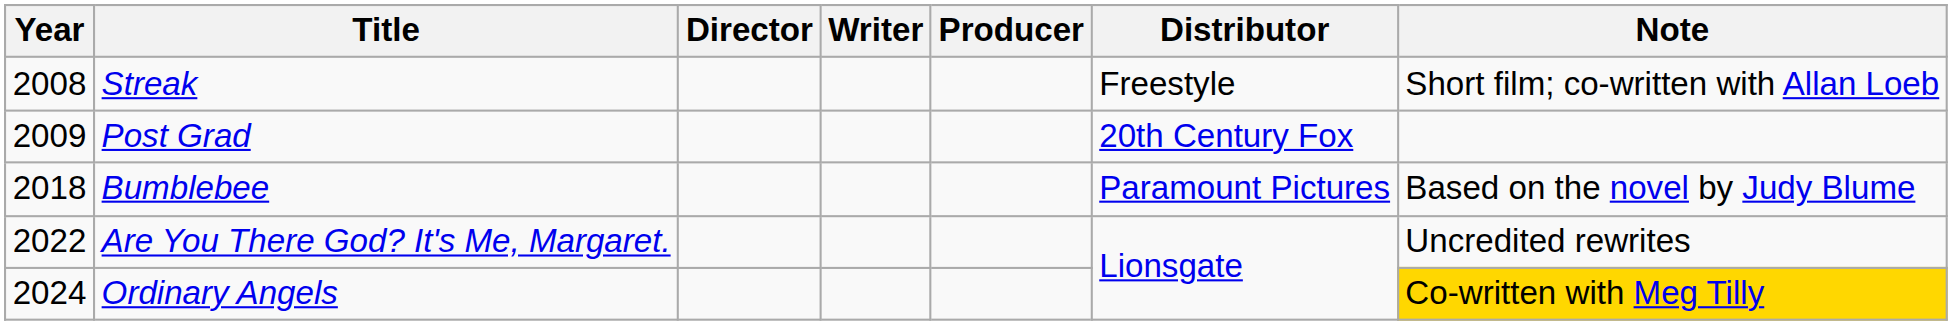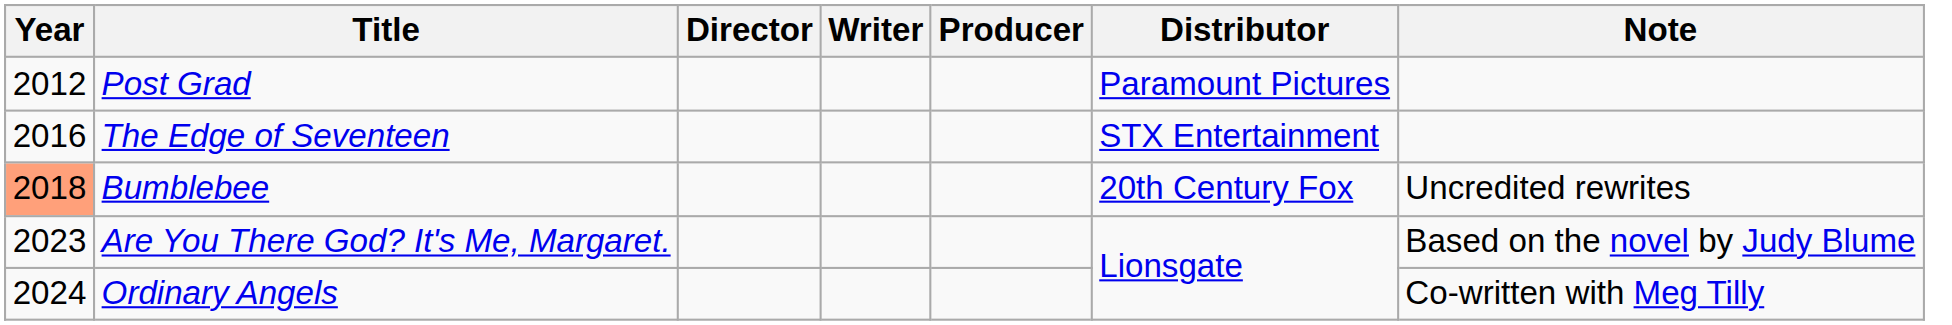- row: 2008 | Streak | Freestyle | Short film; co-written with Allan Loeb
Post Grad | Year: 2009 -> 2012
Post Grad | Distributor: 20th Century Fox -> Paramount Pictures
+ row: 2016 | The Edge of Seventeen | STX Entertainment
Bumblebee | Year: no background -> lightsalmon background
Bumblebee | Distributor: Paramount Pictures -> 20th Century Fox
Bumblebee | Note: Based on the novel by Judy Blume -> Uncredited rewrites
Are You There God? It's Me, Margaret. | Year: 2022 -> 2023
Are You There God? It's Me, Margaret. | Note: Uncredited rewrites -> Based on the novel by Judy Blume
Ordinary Angels | Note: gold background -> no background
